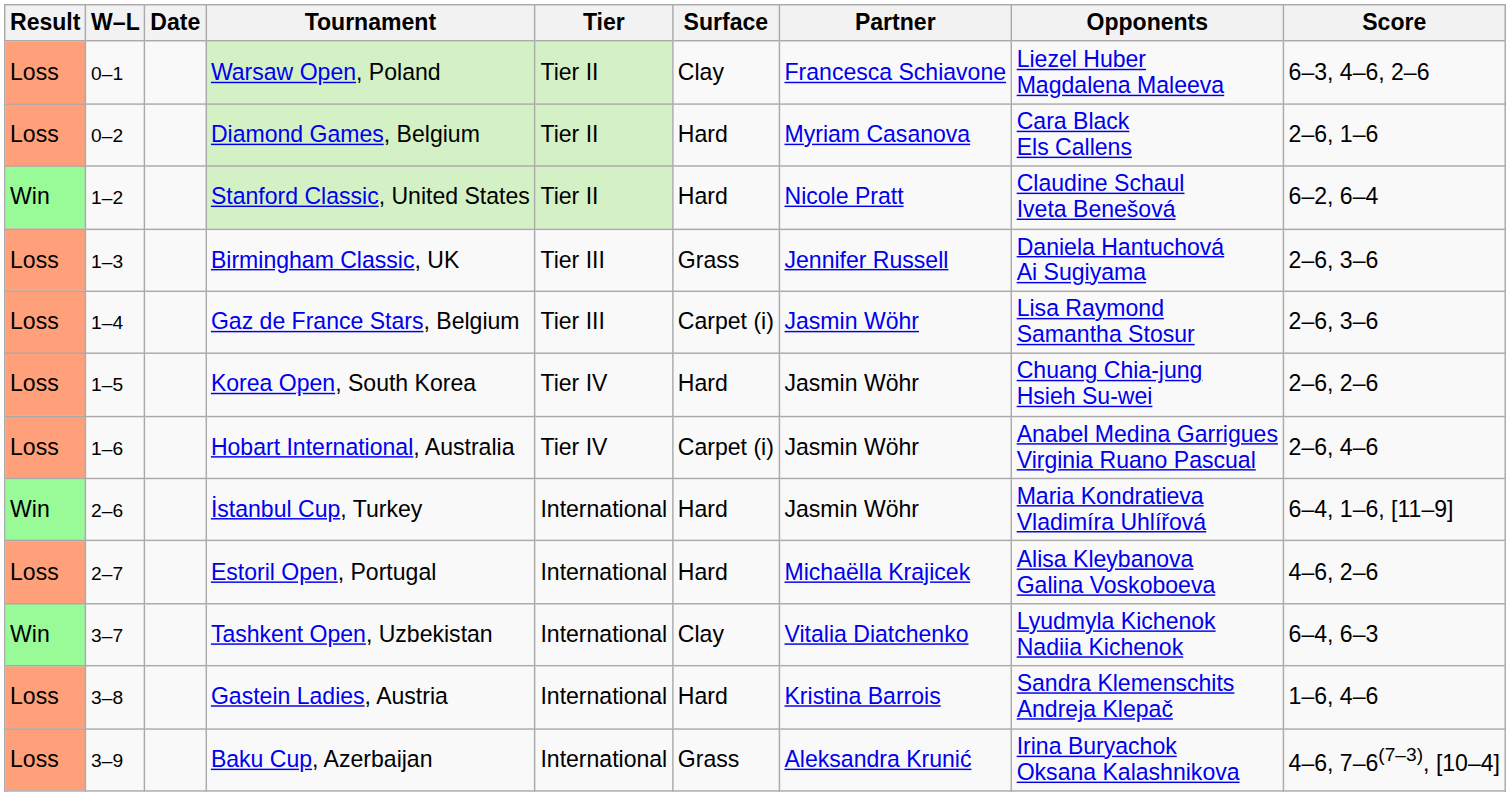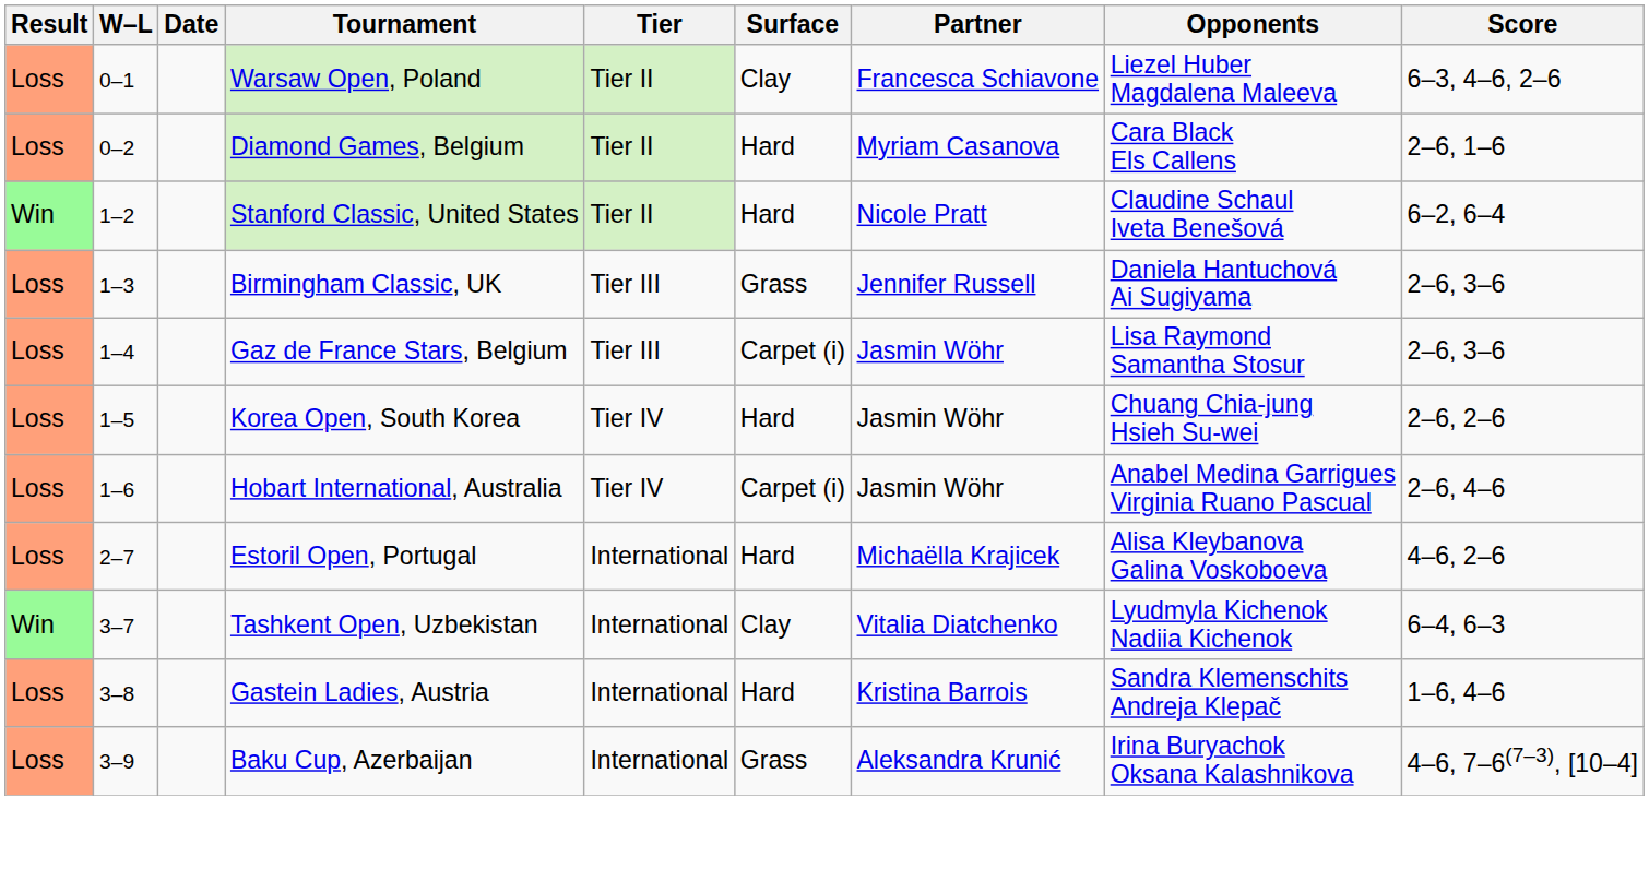- row: Win | 2–6 | İstanbul Cup, Turkey | International | Hard | Jasmin Wöhr | Maria Kondratieva Vladimíra Uhlířová | 6–4, 1–6, [11–9]
